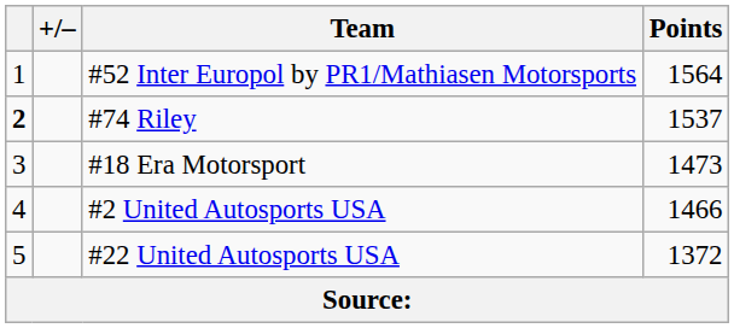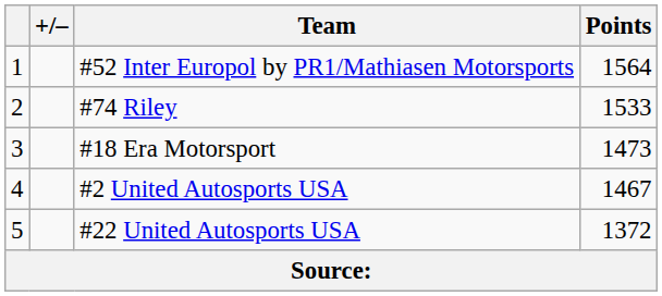#74 Riley | column 1: bold -> normal
#74 Riley | Points: 1537 -> 1533
#2 United Autosports USA | Points: 1466 -> 1467
